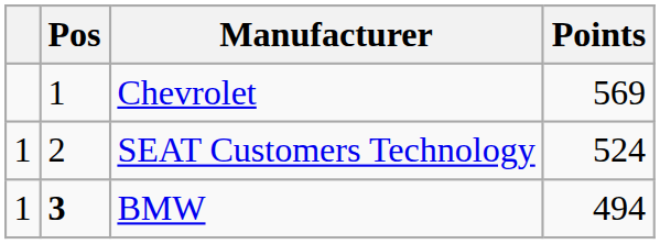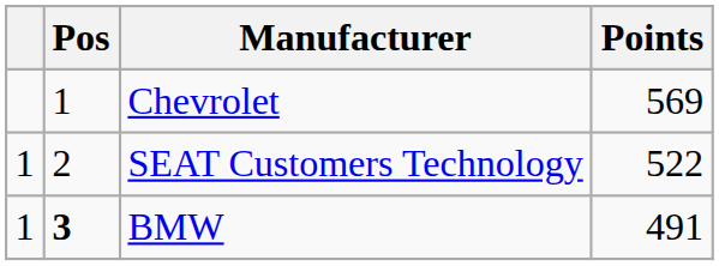SEAT Customers Technology | Points: 524 -> 522
BMW | Points: 494 -> 491
